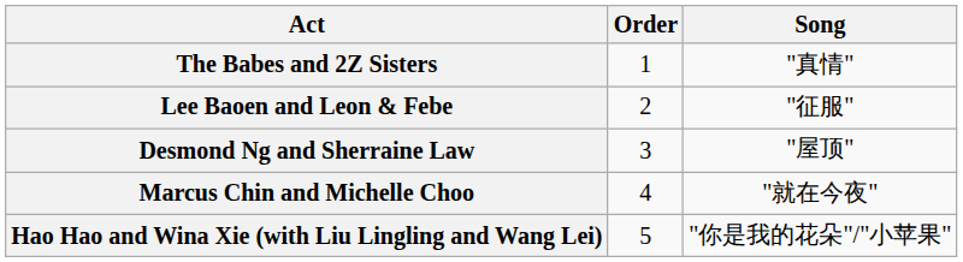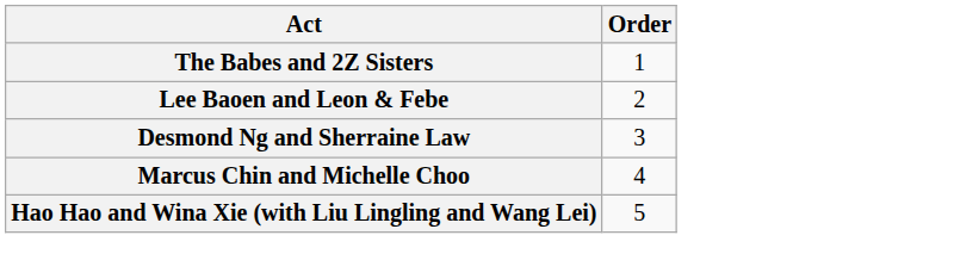- column: Song | "真情" | "征服" | "屋顶" | "就在今夜" | "你是我的花朵"/"小苹果"
